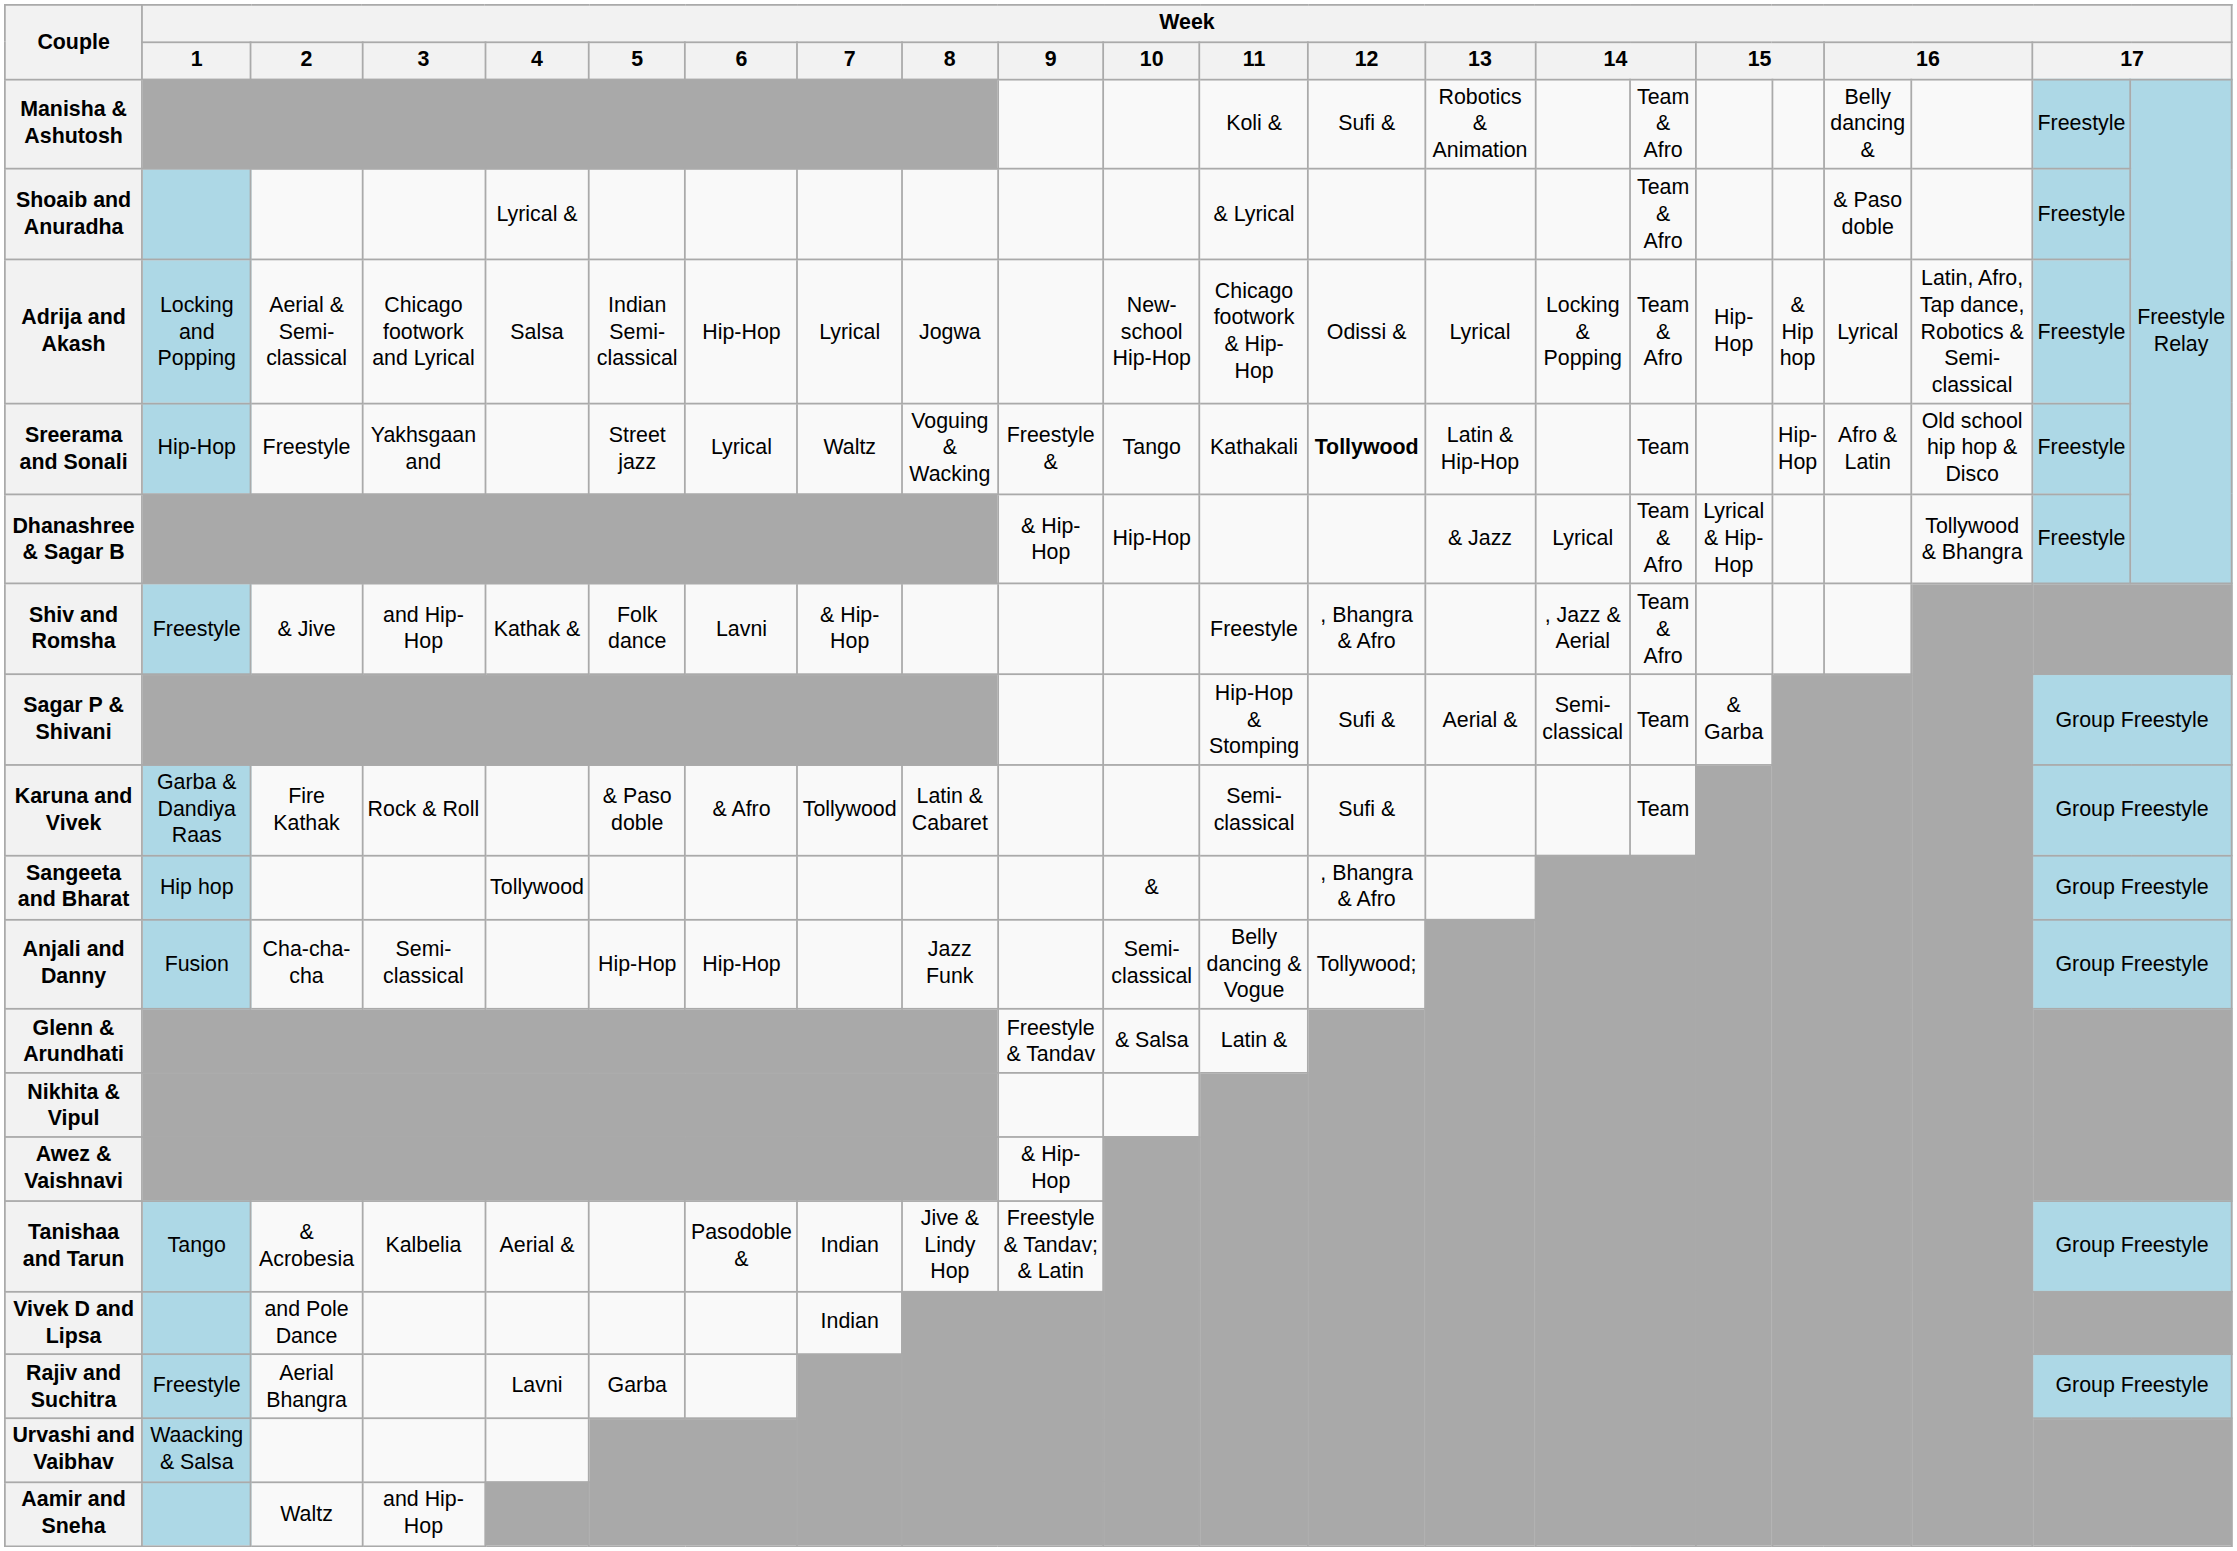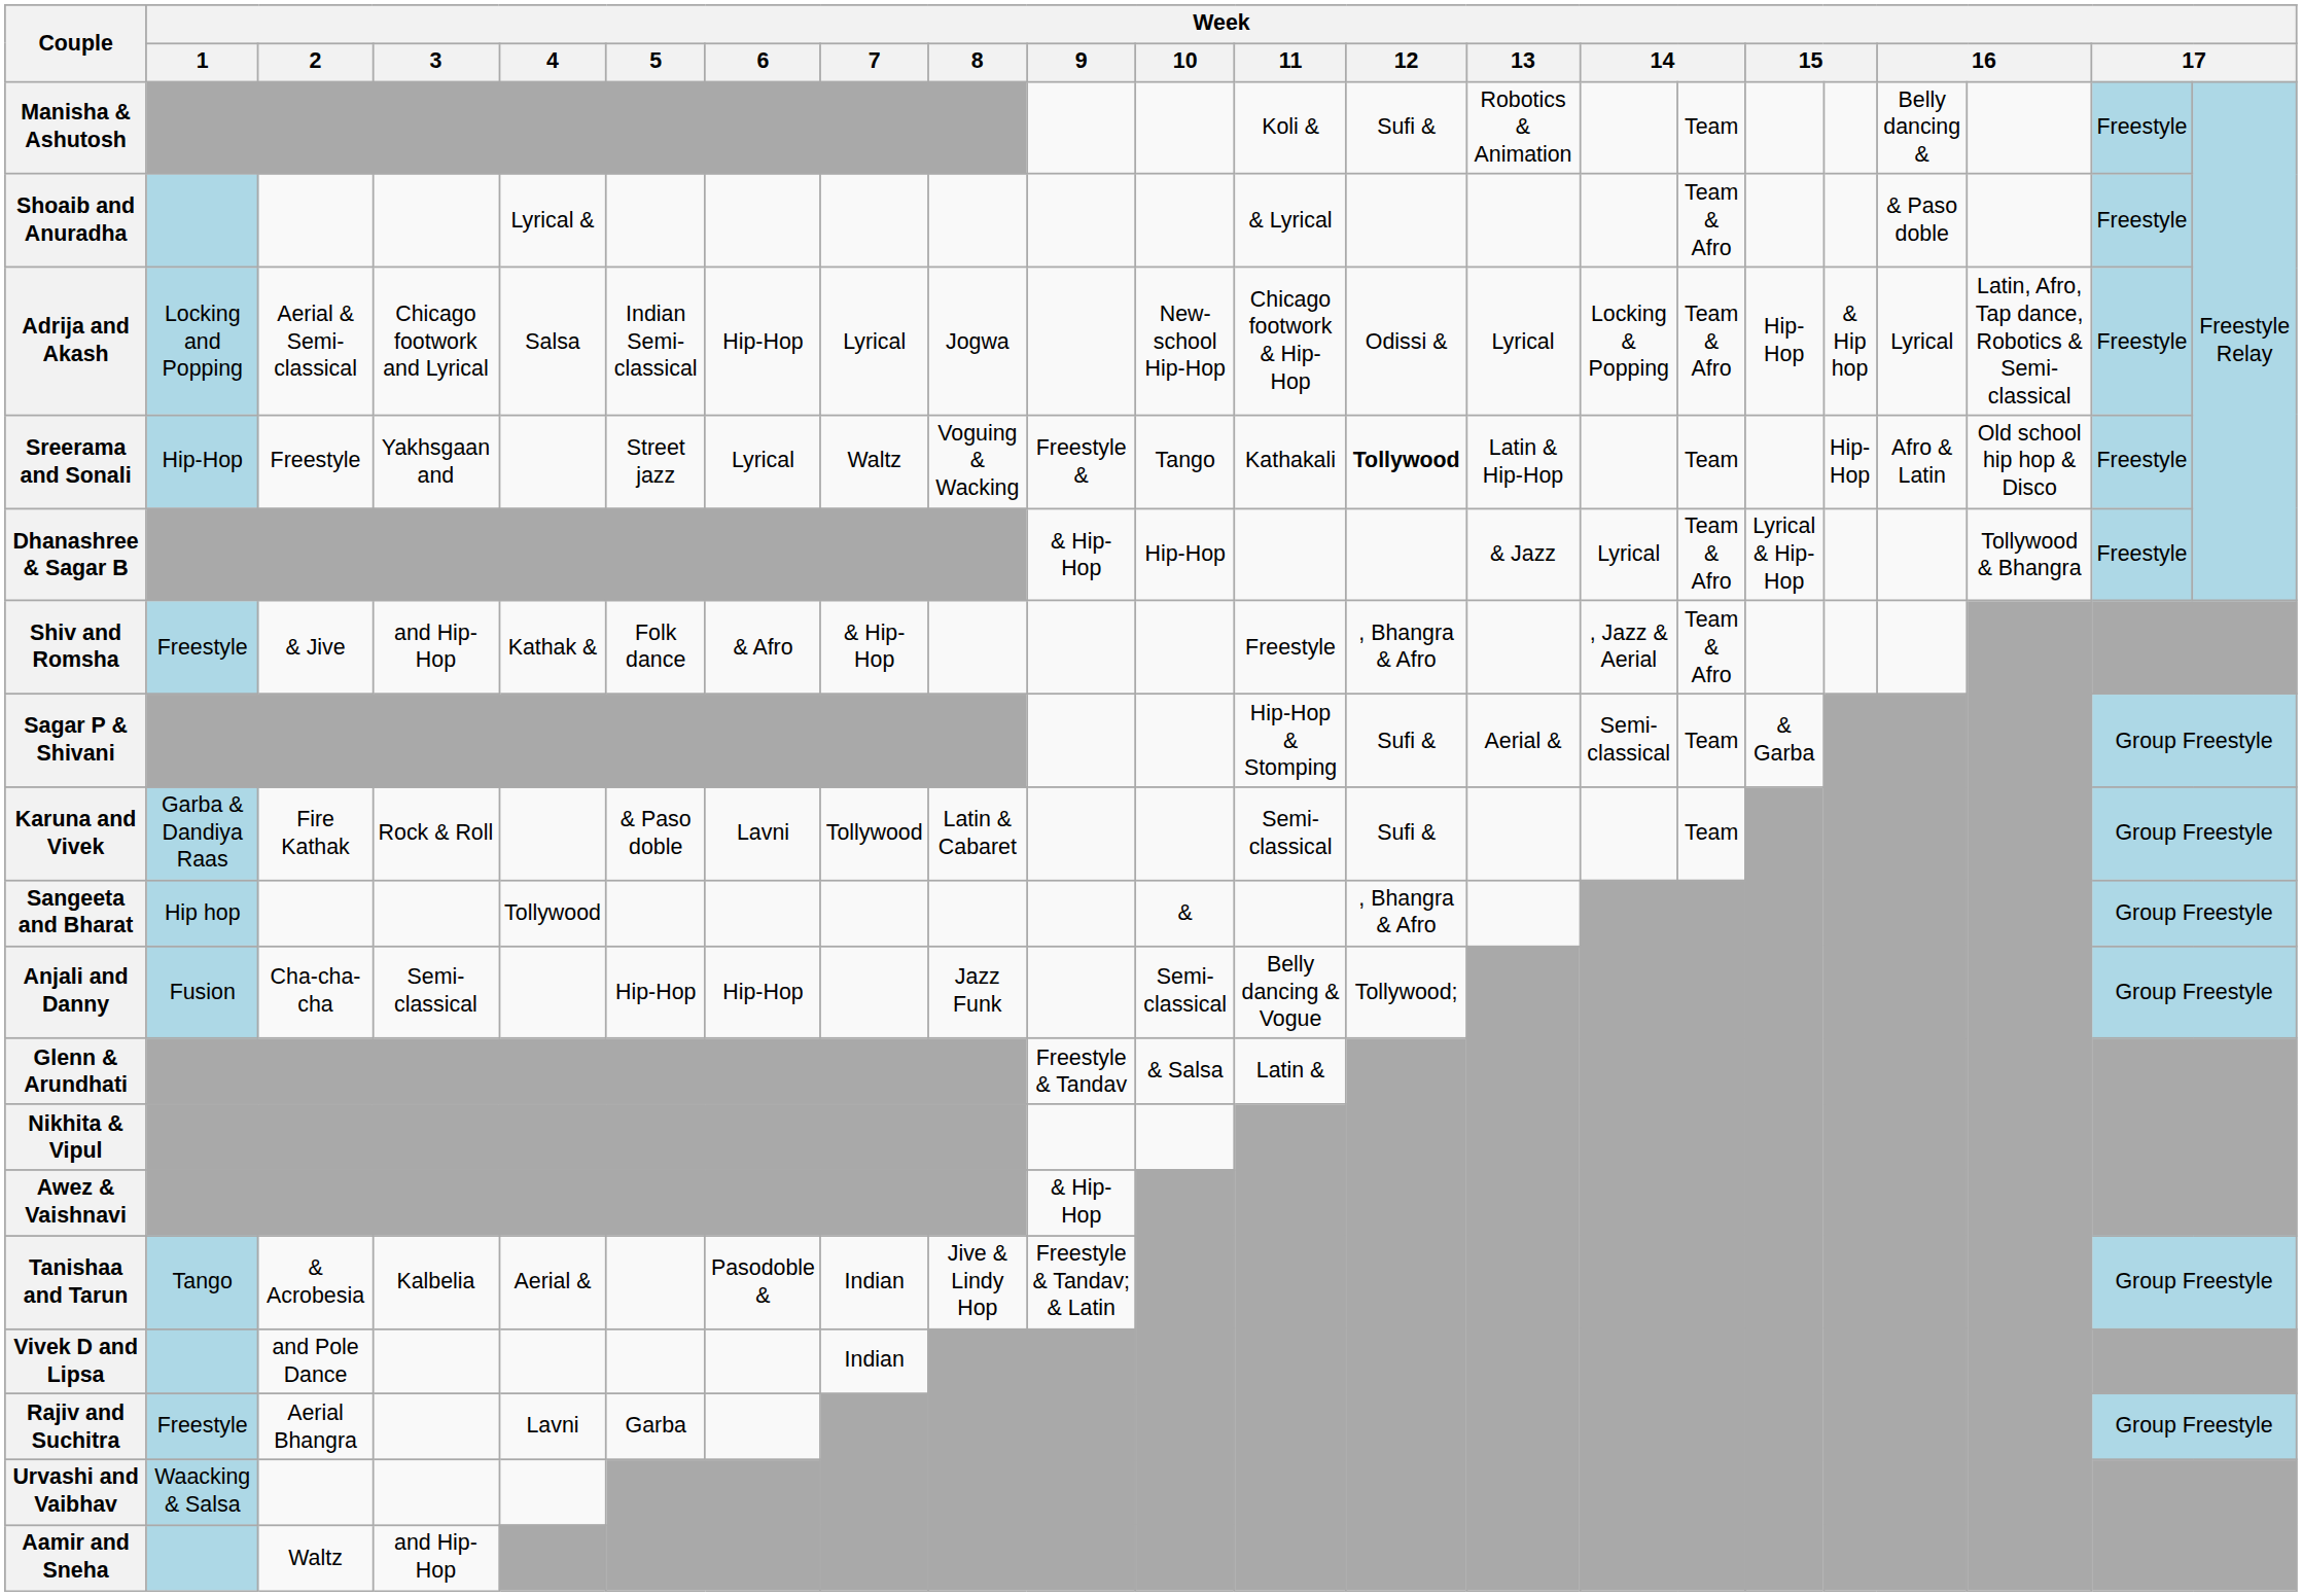Manisha & Ashutosh | column 16: Team & Afro -> Team
Shiv and Romsha | Week / 6: Lavni -> & Afro
Karuna and Vivek | Week / 6: & Afro -> Lavni
